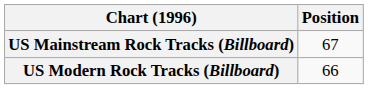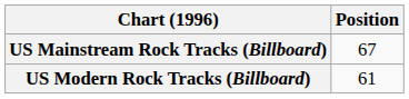US Modern Rock Tracks (Billboard) | Position: 66 -> 61
